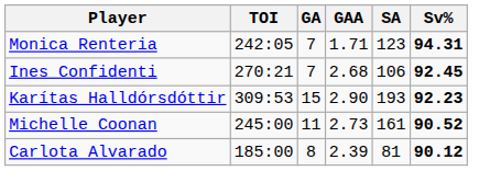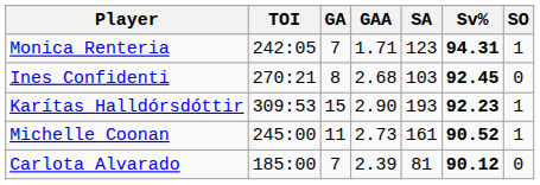+ column: SO | 1 | 0 | 1 | 1 | 0
Ines Confidenti | GA: 7 -> 8
Ines Confidenti | SA: 106 -> 103
Carlota Alvarado | GA: 8 -> 7
